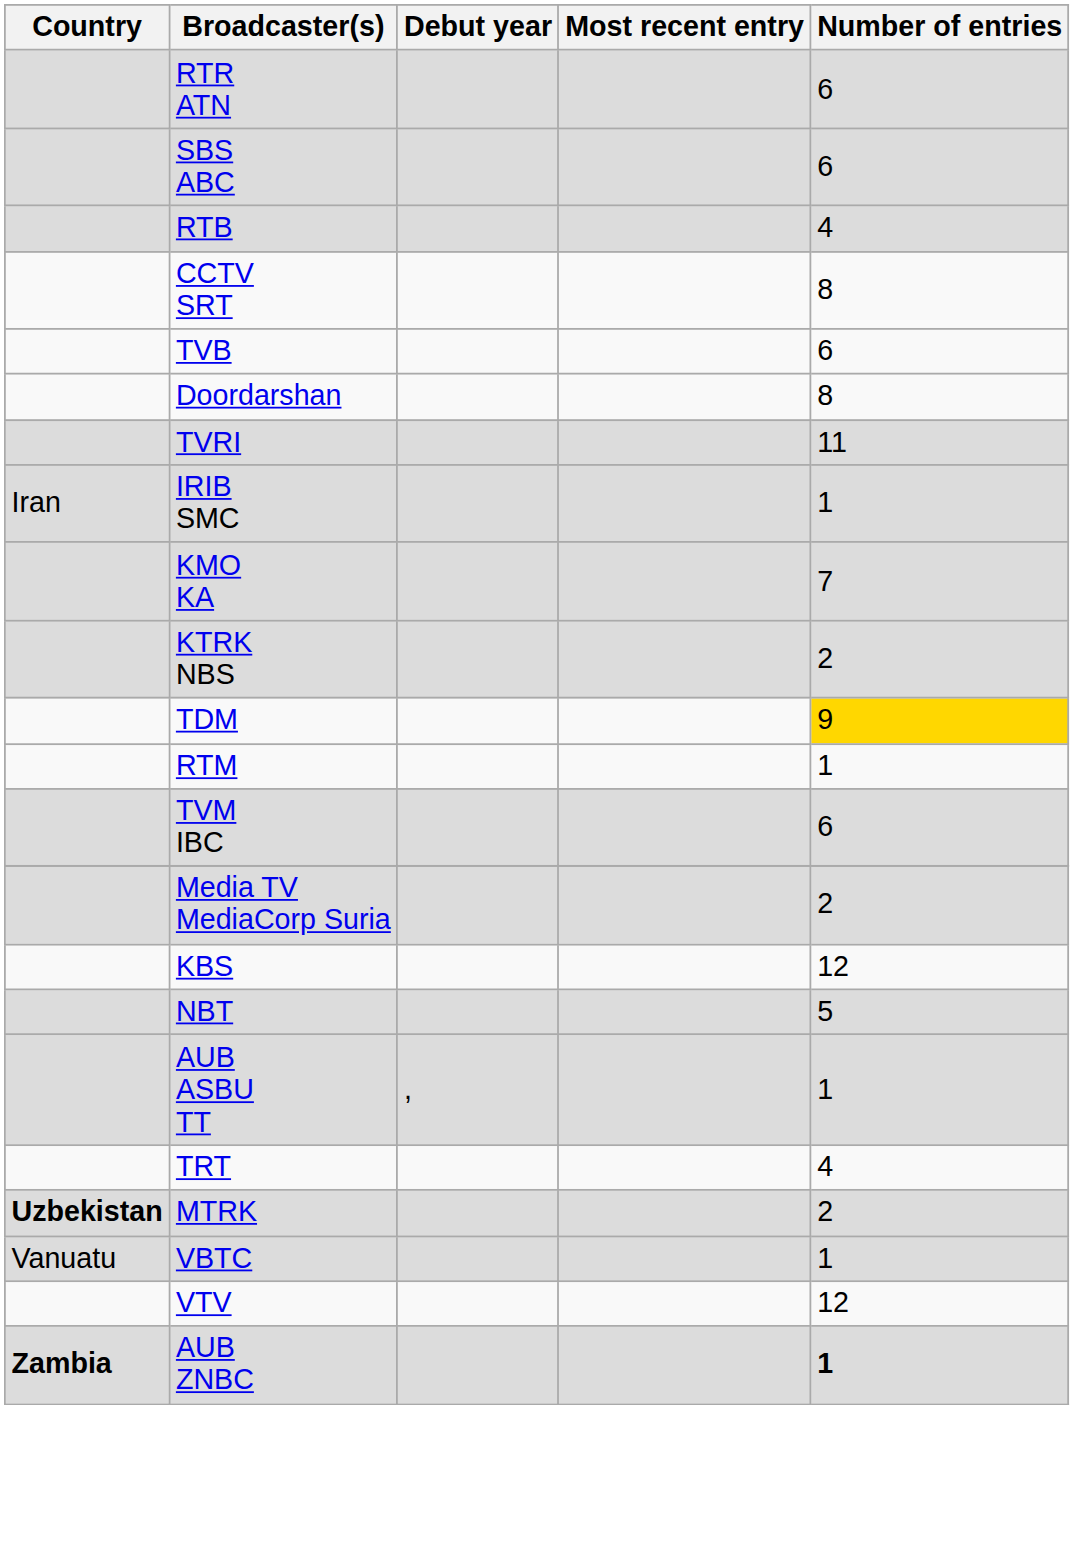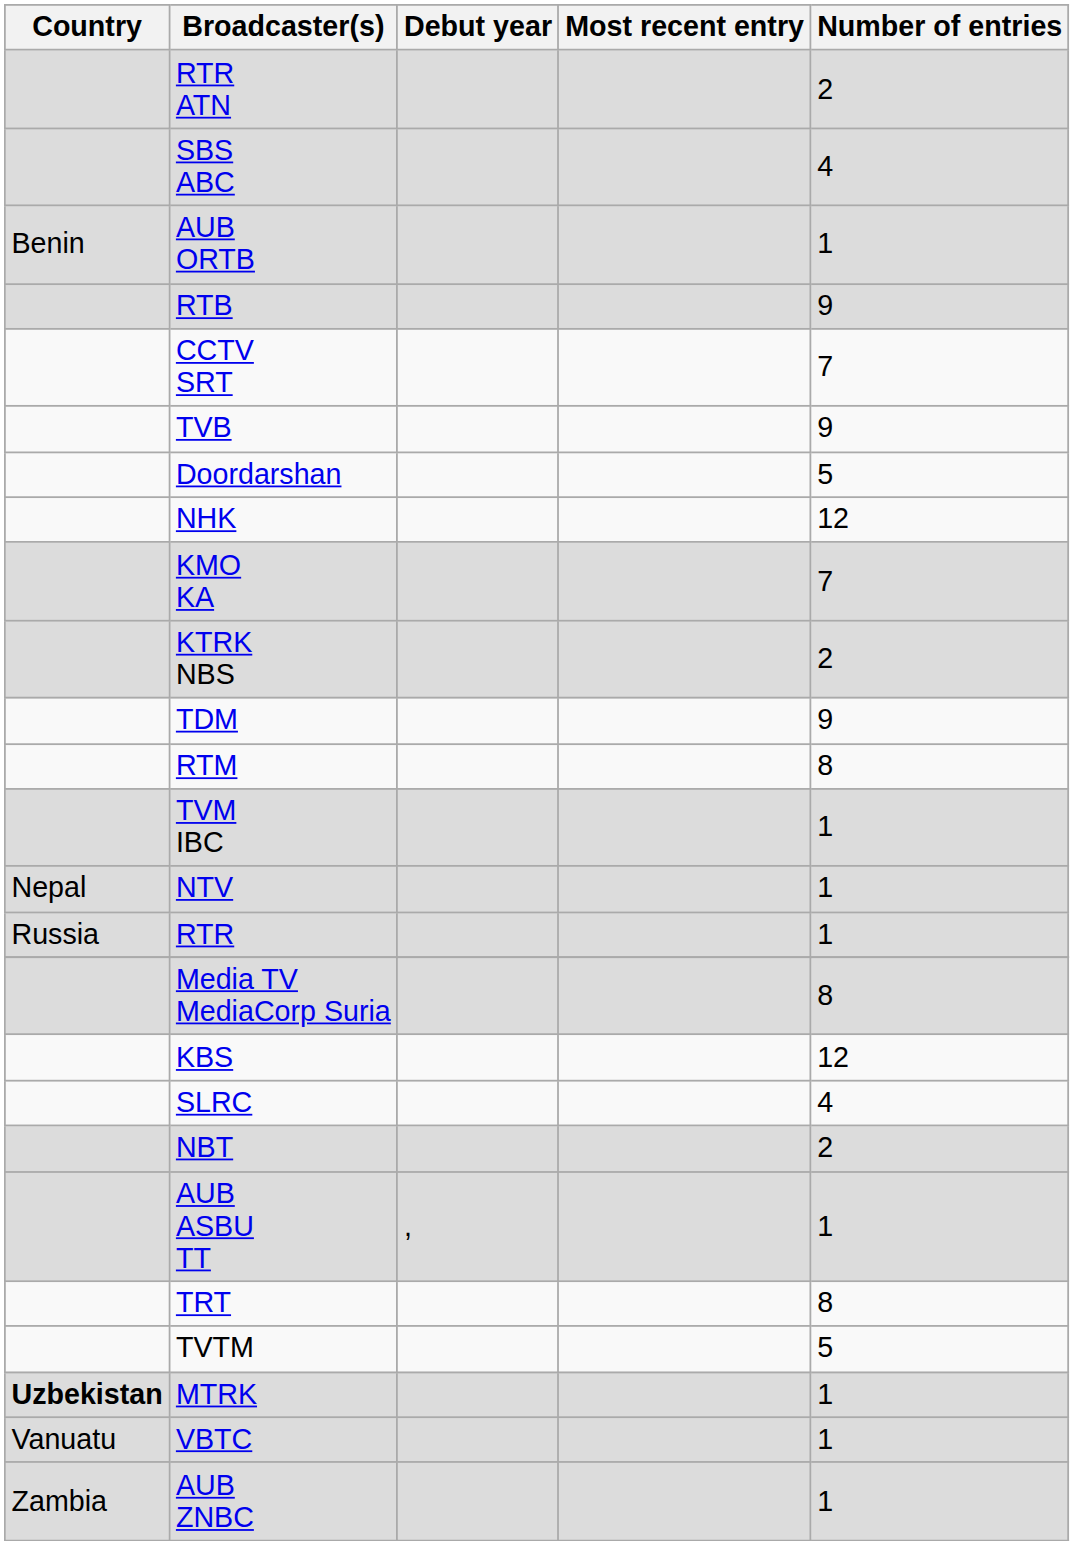RTR ATN | Number of entries: 6 -> 2
SBS ABC | Number of entries: 6 -> 4
+ row: Benin | AUB ORTB | 1
RTB | Number of entries: 4 -> 9
CCTV SRT | Number of entries: 8 -> 7
TVB | Number of entries: 6 -> 9
Doordarshan | Number of entries: 8 -> 5
- row: TVRI | 11
- row: Iran | IRIB SMC | 1
+ row: NHK | 12
TDM | Number of entries: gold background -> no background
RTM | Number of entries: 1 -> 8
TVM IBC | Number of entries: 6 -> 1
+ row: Nepal | NTV | 1
+ row: Russia | RTR | 1
Media TV MediaCorp Suria | Number of entries: 2 -> 8
+ row: SLRC | 4
NBT | Number of entries: 5 -> 2
TRT | Number of entries: 4 -> 8
+ row: TVTM | 5
MTRK | Number of entries: 2 -> 1
- row: VTV | 12
AUB ZNBC | Country: bold -> normal
AUB ZNBC | Number of entries: bold -> normal
